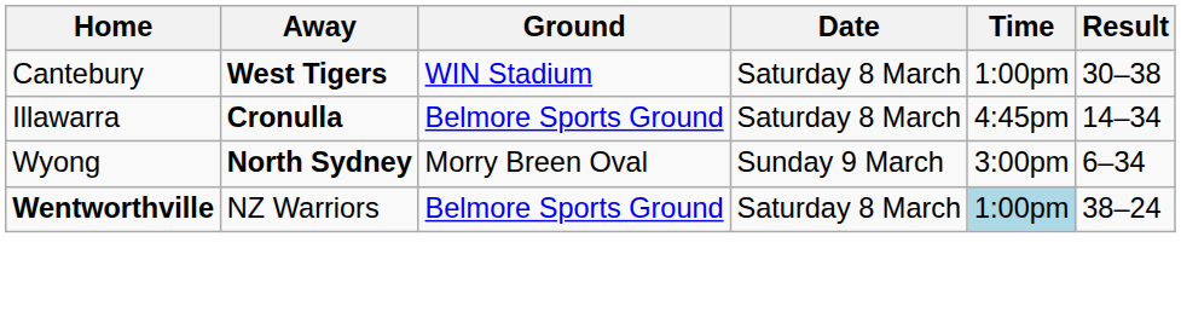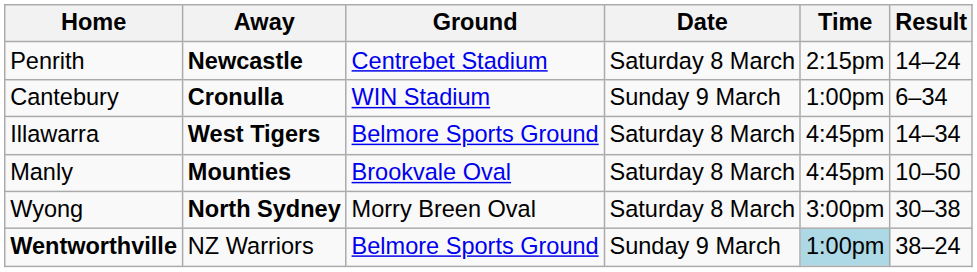+ row: Penrith | Newcastle | Centrebet Stadium | Saturday 8 March | 2:15pm | 14–24
Cantebury | Away: West Tigers -> Cronulla
Cantebury | Date: Saturday 8 March -> Sunday 9 March
Cantebury | Result: 30–38 -> 6–34
Illawarra | Away: Cronulla -> West Tigers
+ row: Manly | Mounties | Brookvale Oval | Saturday 8 March | 4:45pm | 10–50
Wyong | Date: Sunday 9 March -> Saturday 8 March
Wyong | Result: 6–34 -> 30–38
Wentworthville | Date: Saturday 8 March -> Sunday 9 March
